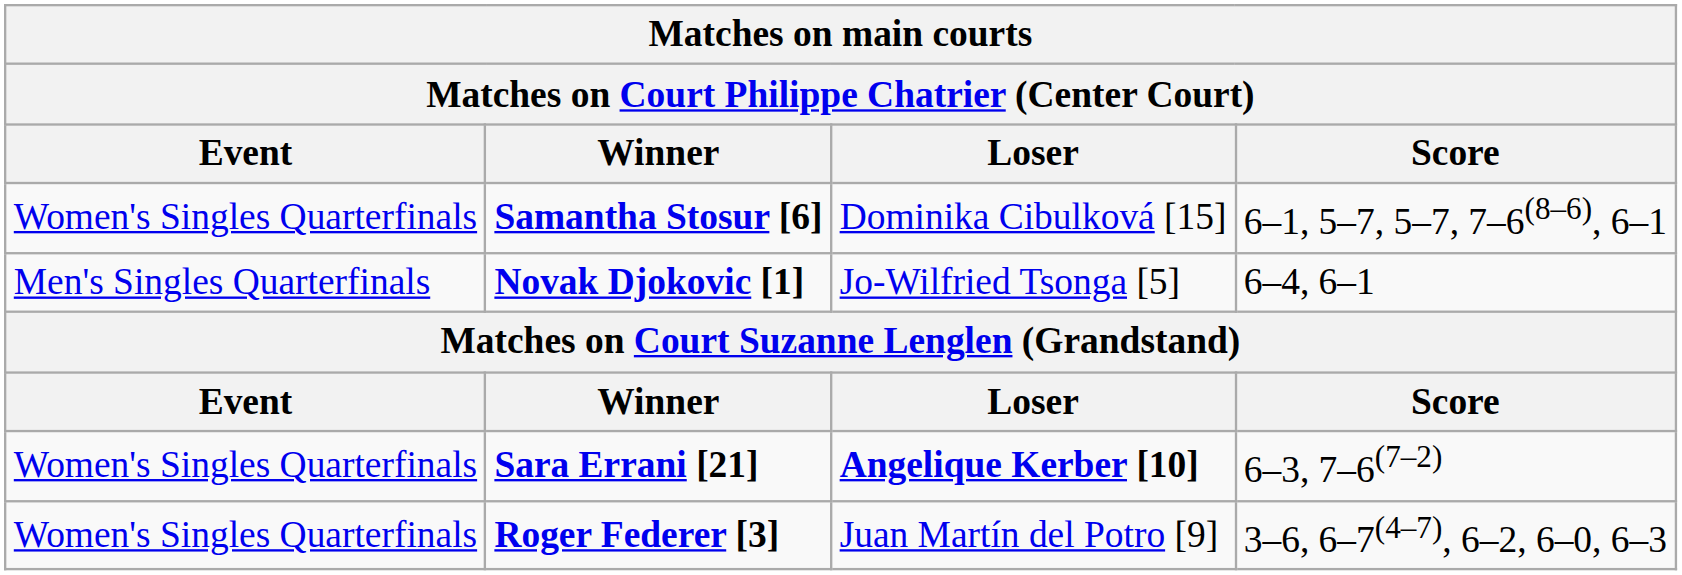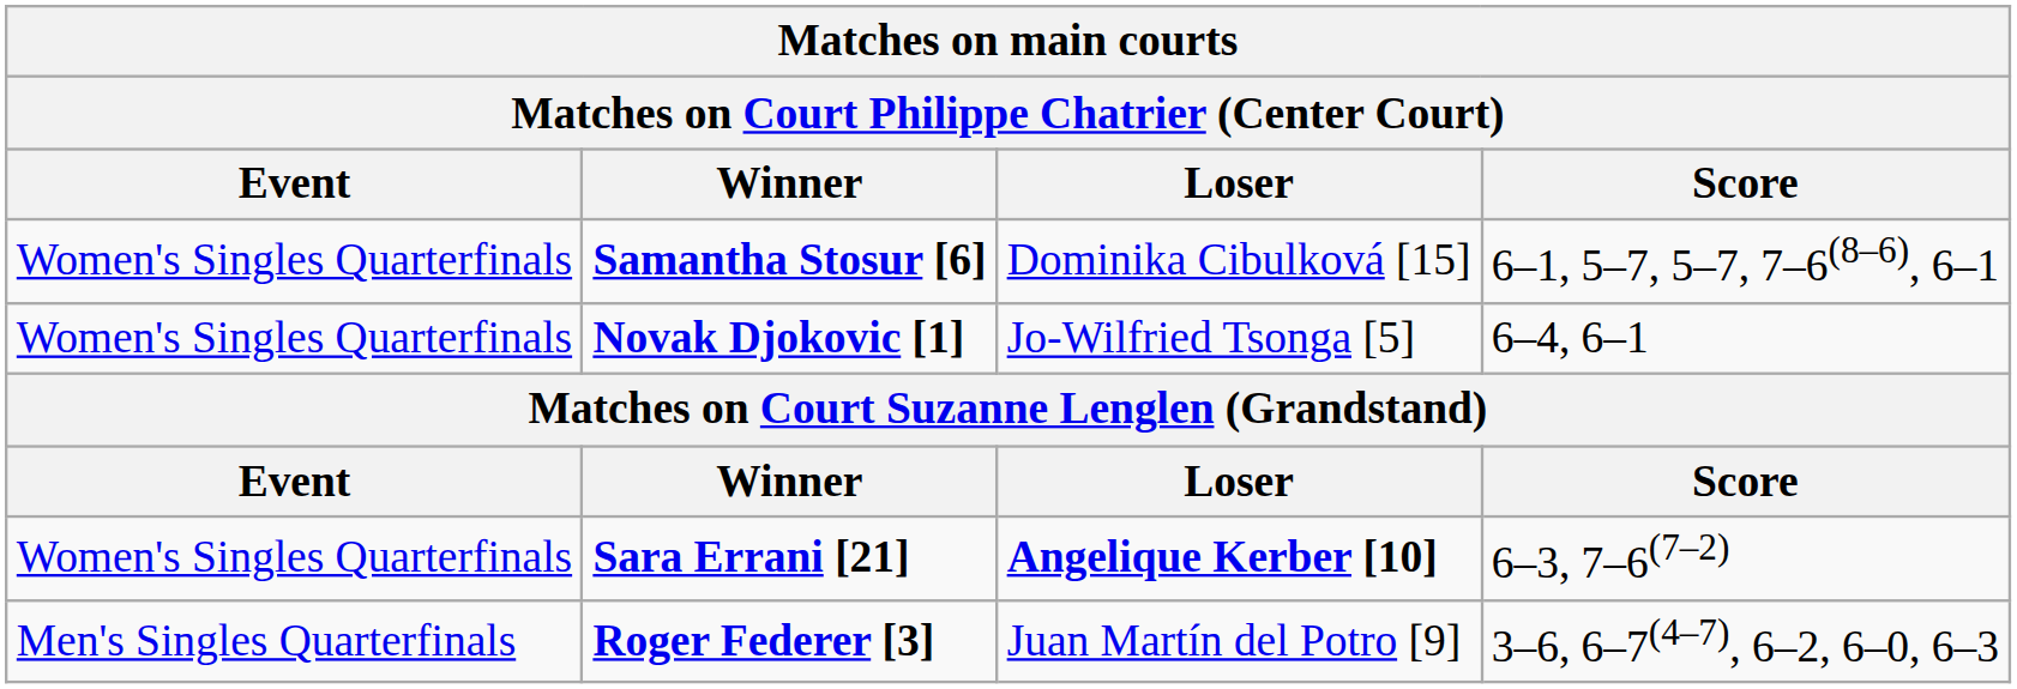Novak Djokovic [1] | Event: Men's Singles Quarterfinals -> Women's Singles Quarterfinals
Roger Federer [3] | Event: Women's Singles Quarterfinals -> Men's Singles Quarterfinals
